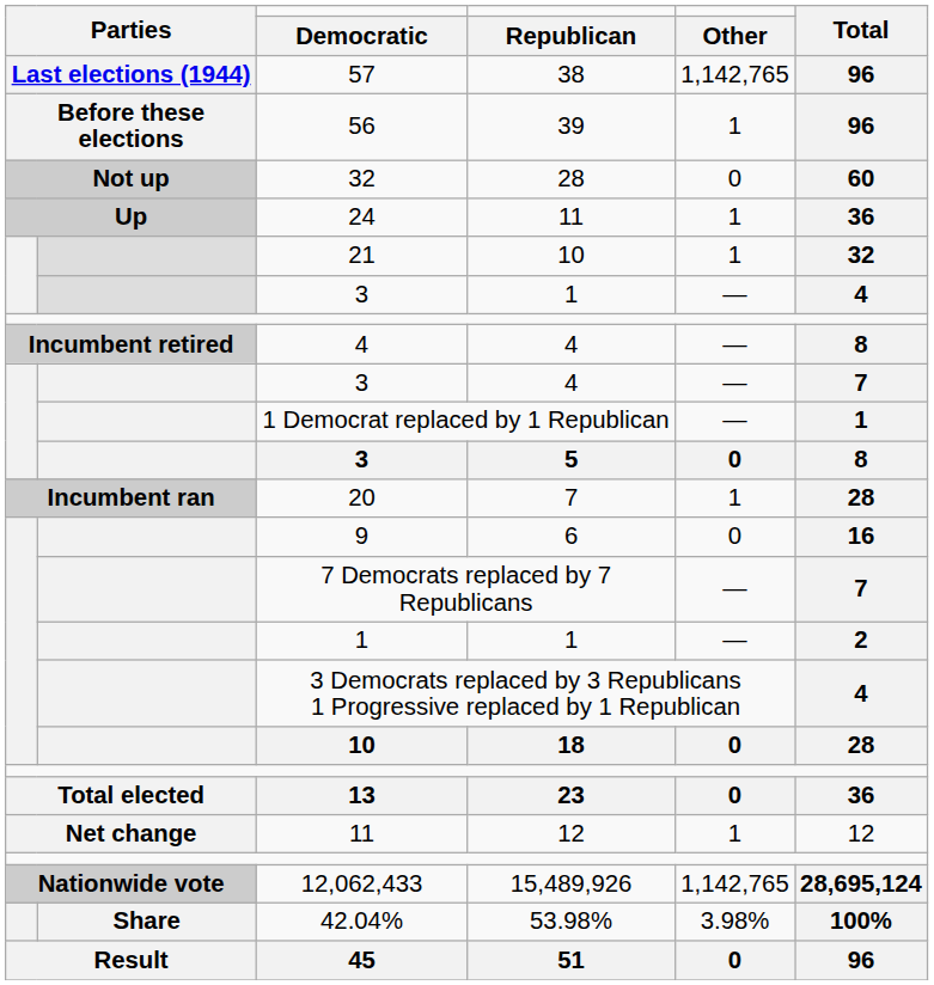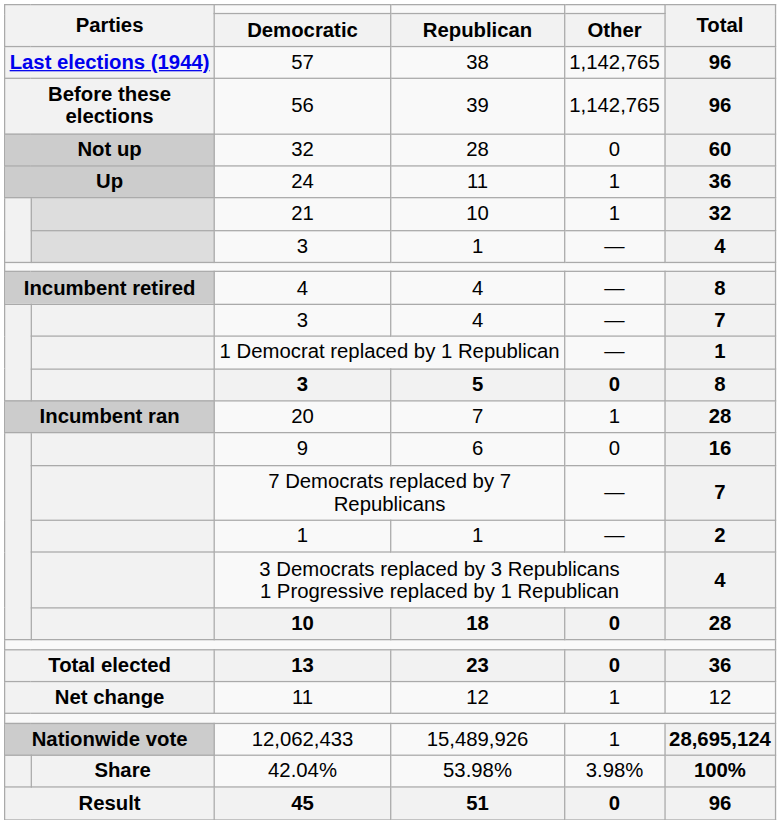56 | Other: 1 -> 1,142,765
12,062,433 | Other: 1,142,765 -> 1
